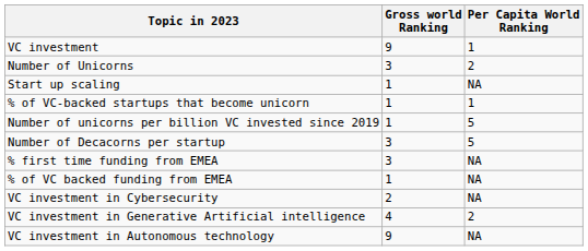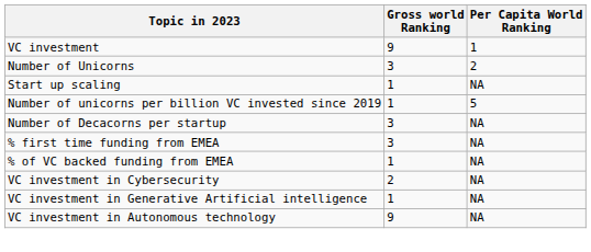- row: % of VC-backed startups that become unicorn | 1 | 1
Number of Decacorns per startup | Per Capita World Ranking: 5 -> NA
VC investment in Generative Artificial intelligence | Gross world Ranking: 4 -> 1
VC investment in Generative Artificial intelligence | Per Capita World Ranking: 2 -> NA
